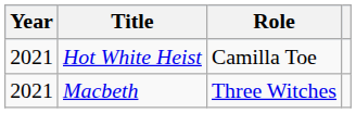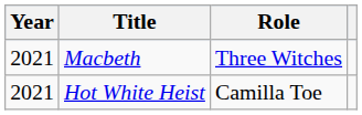rows swapped: Macbeth <-> Hot White Heist
